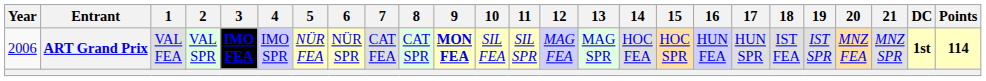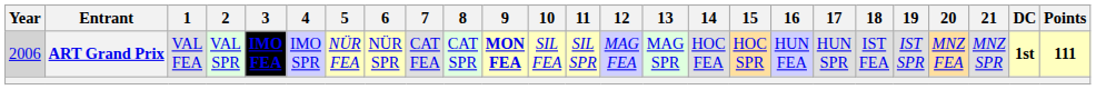ART Grand Prix | Year: no background -> lightgrey background
ART Grand Prix | Points: 114 -> 111
